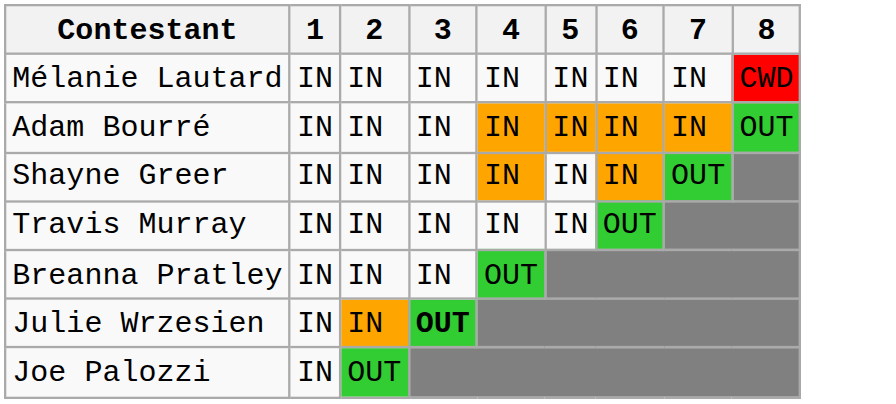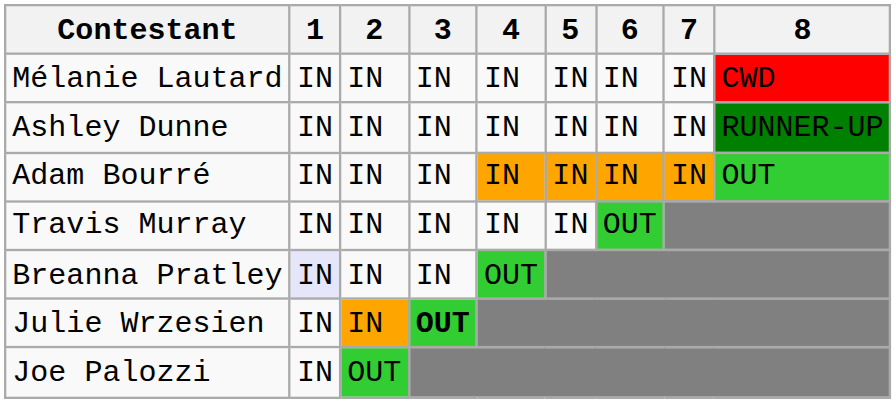+ row: Ashley Dunne | IN | IN | IN | IN | IN | IN | IN | RUNNER-UP
- row: Shayne Greer | IN | IN | IN | IN | IN | IN | OUT
Breanna Pratley | 1: no background -> lavender background
